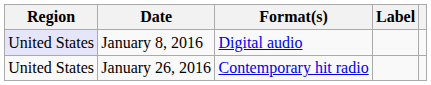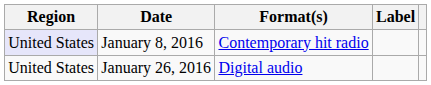January 8, 2016 | Format(s): Digital audio -> Contemporary hit radio
January 26, 2016 | Format(s): Contemporary hit radio -> Digital audio
